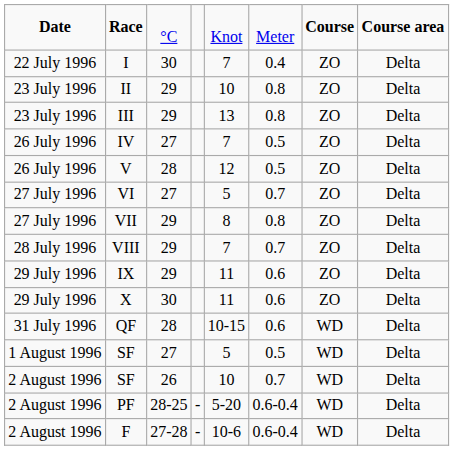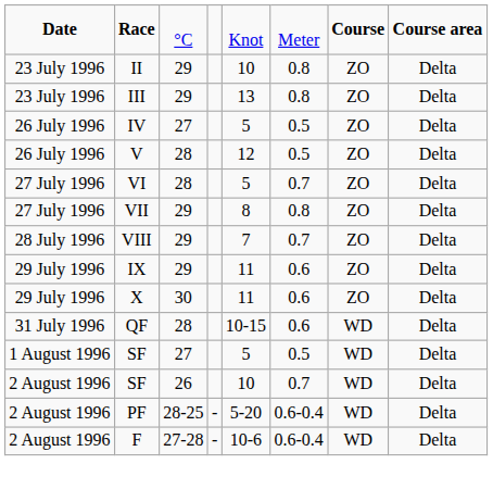- row: 22 July 1996 | I | 30 | 7 | 0.4 | ZO | Delta
IV | column 5: 7 -> 5
VI | column 3: 27 -> 28
